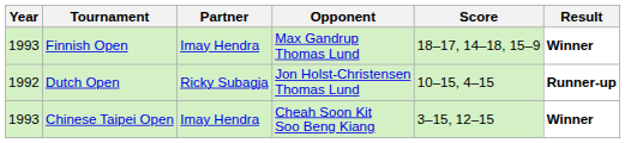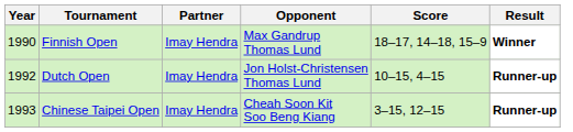Finnish Open | Year: 1993 -> 1990
Dutch Open | Partner: Ricky Subagja -> Imay Hendra
Chinese Taipei Open | Result: Winner -> Runner-up
